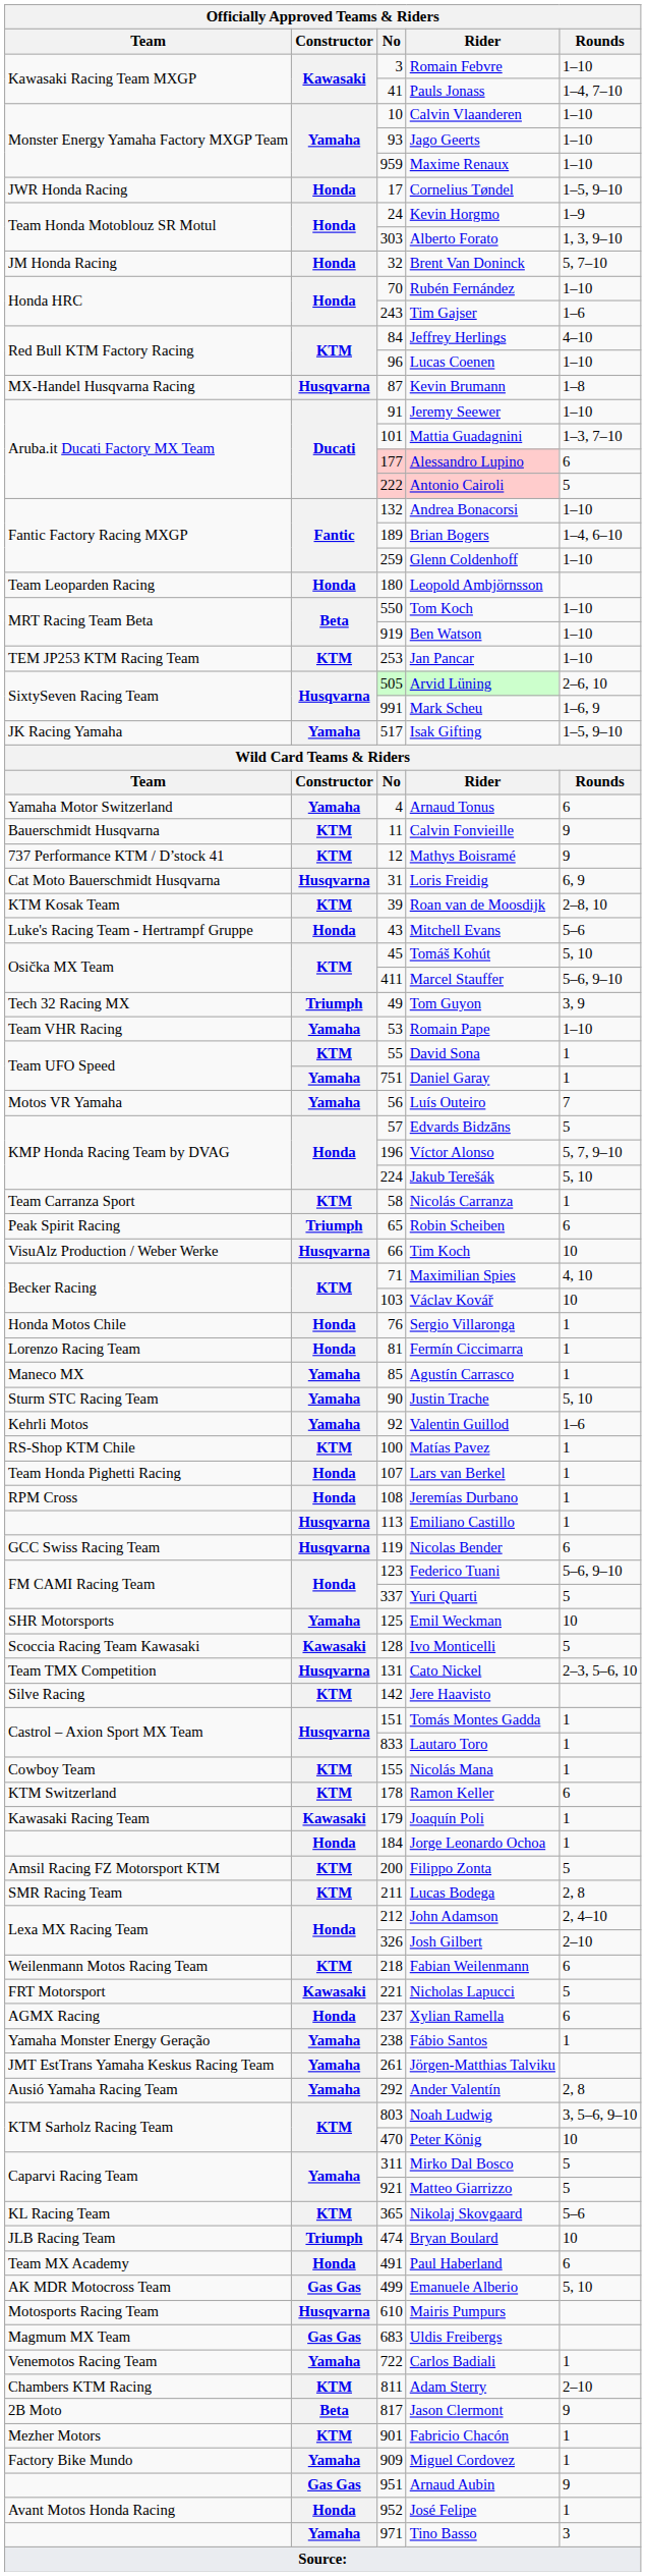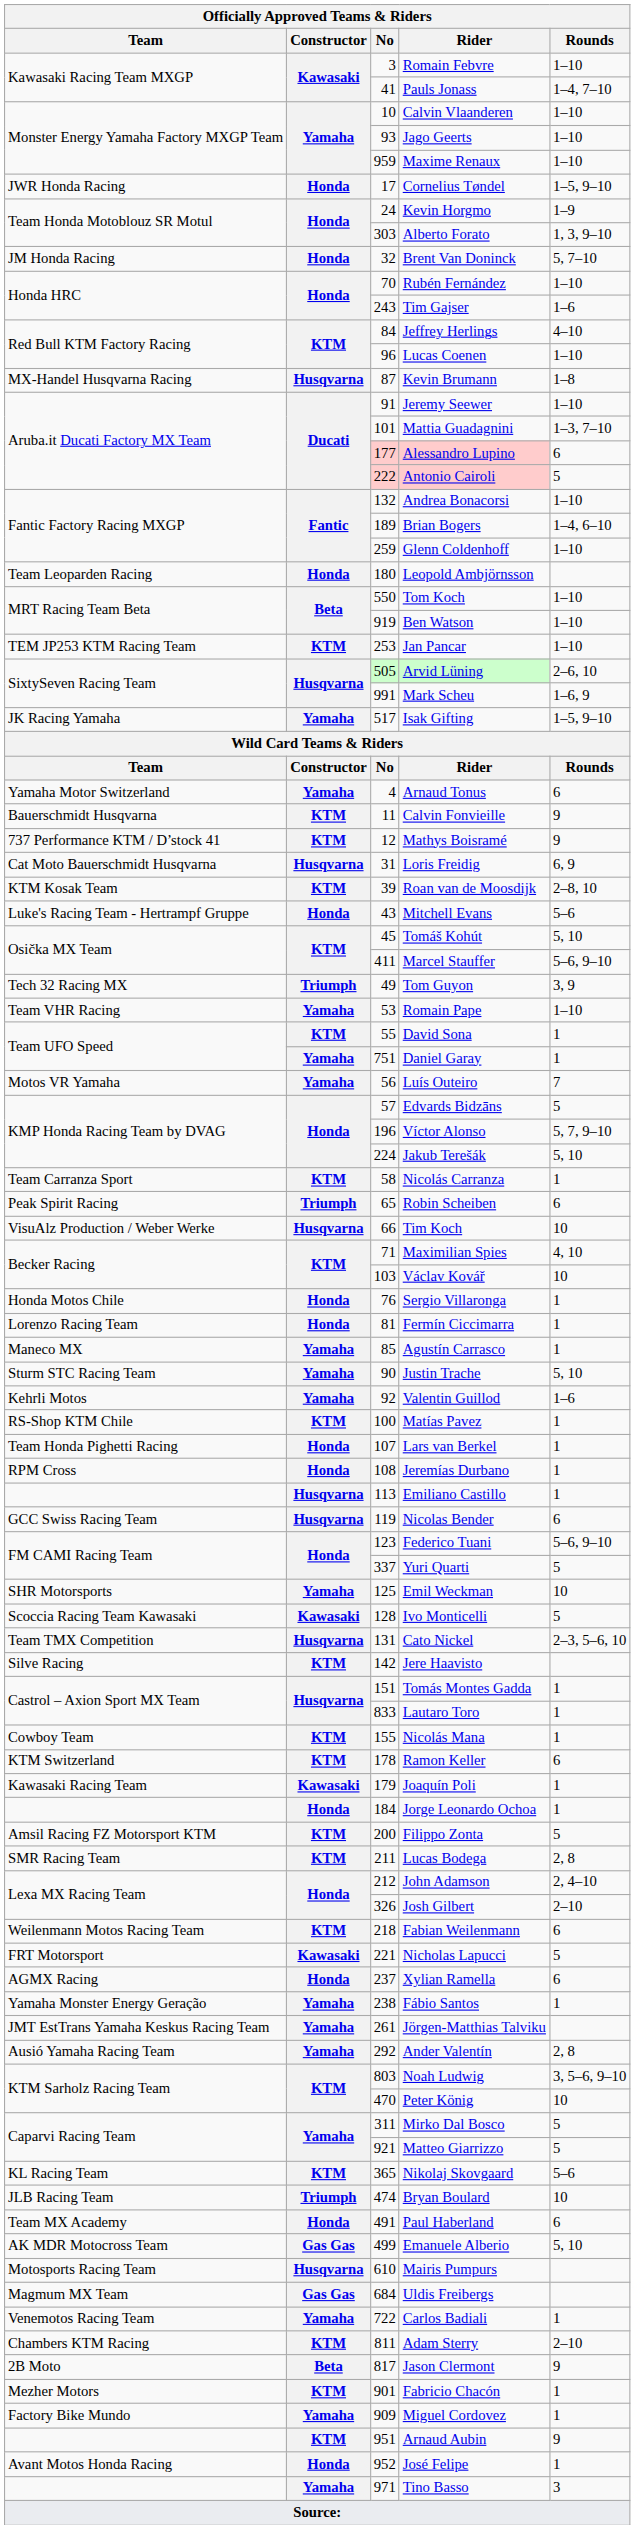Uldis Freibergs | No: 683 -> 684
Arnaud Aubin | Constructor: Gas Gas -> KTM
